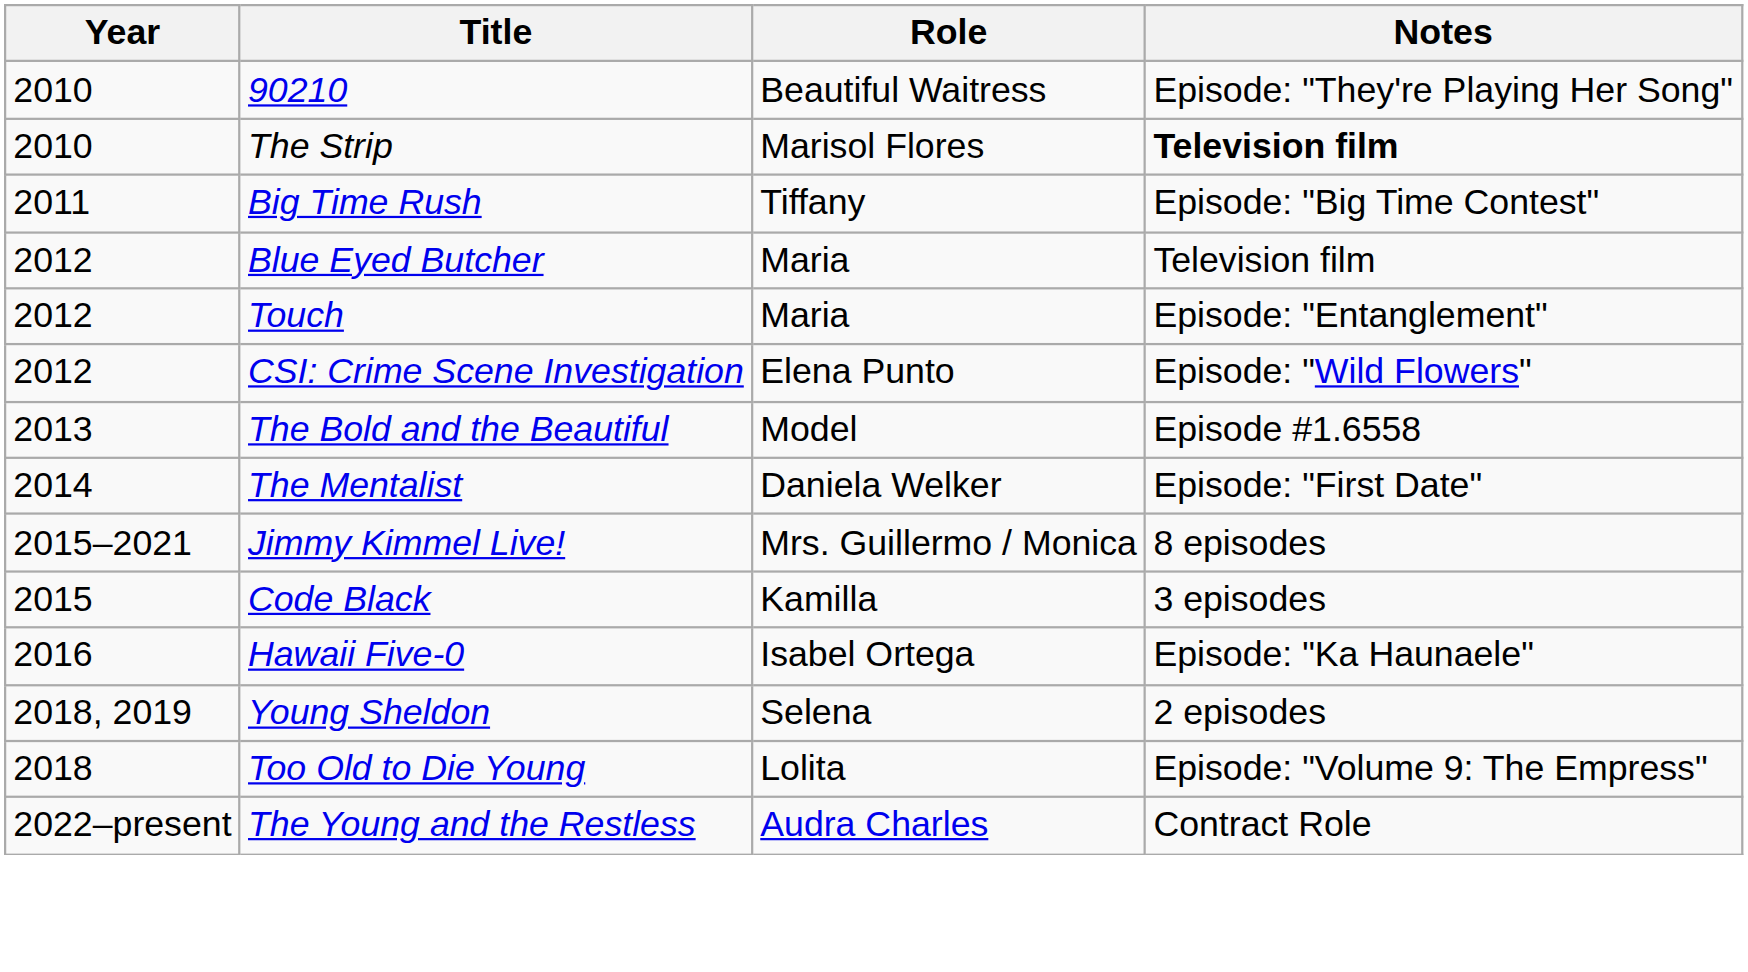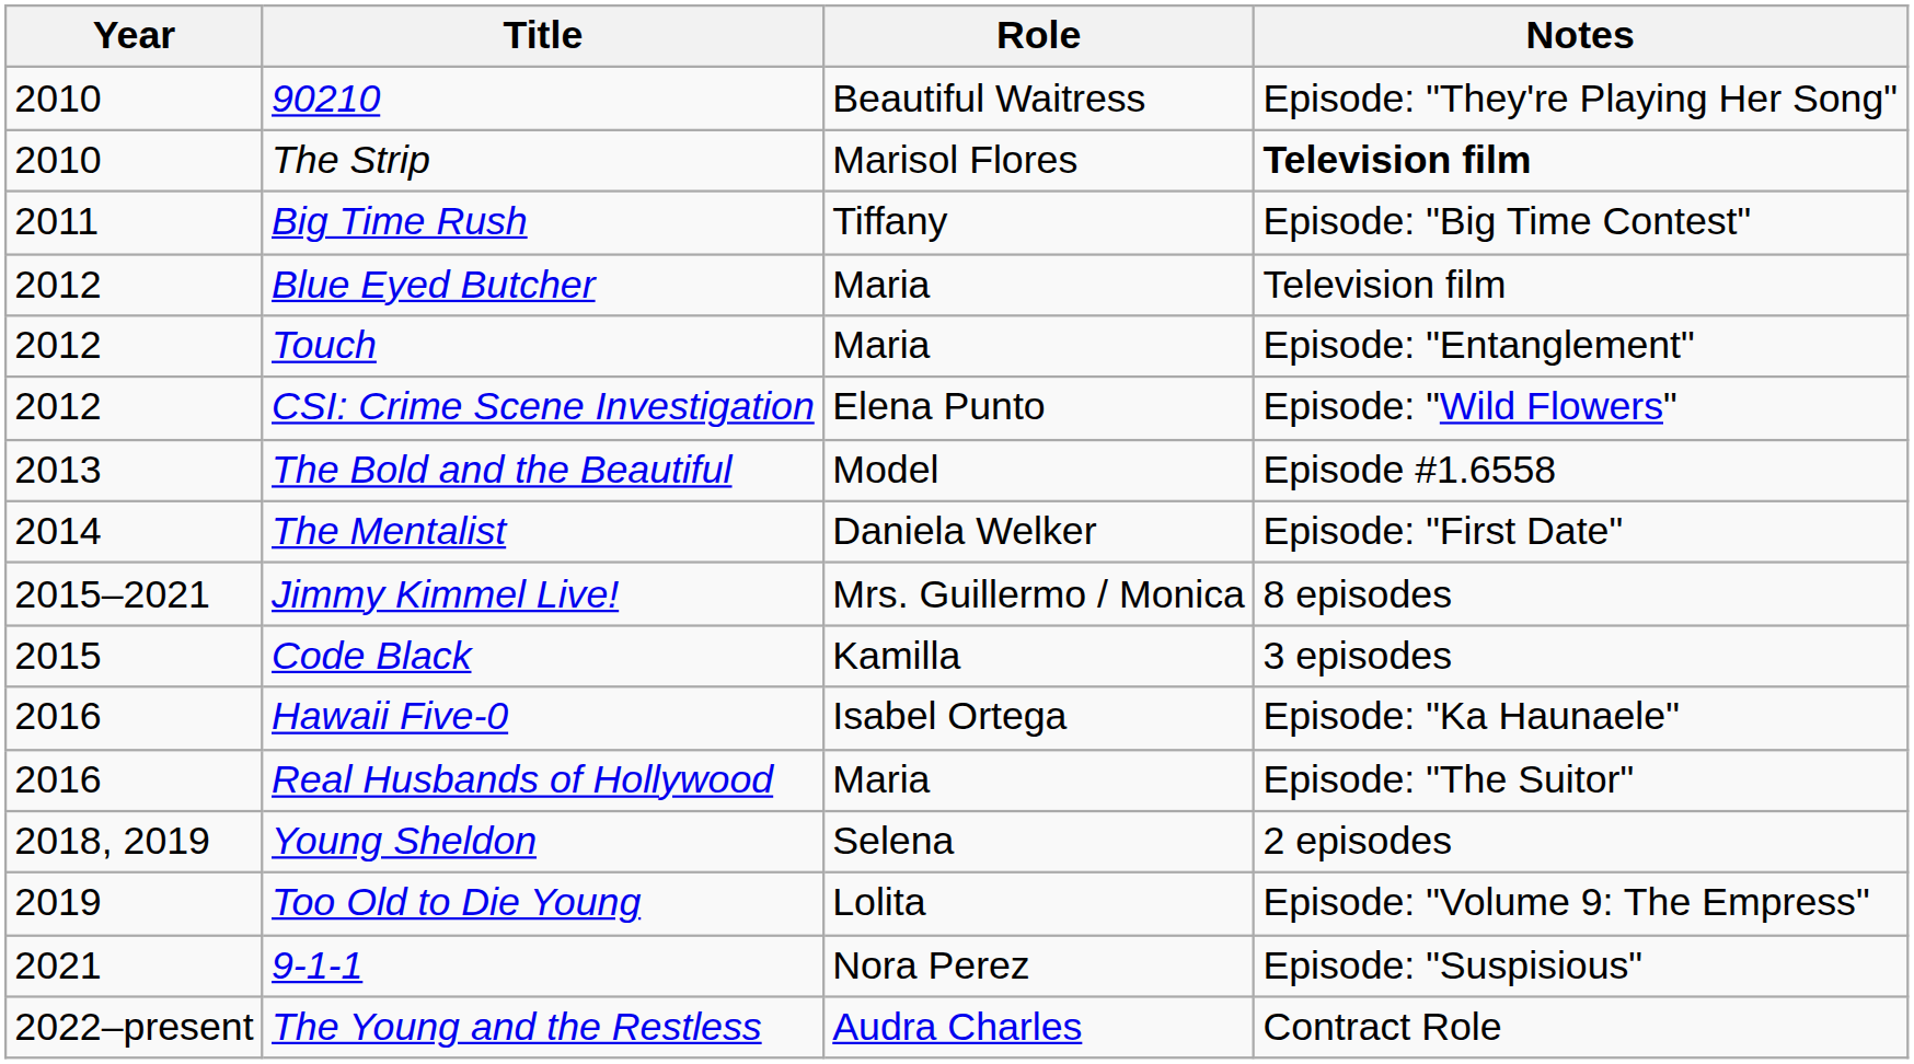+ row: 2016 | Real Husbands of Hollywood | Maria | Episode: "The Suitor"
Too Old to Die Young | Year: 2018 -> 2019
+ row: 2021 | 9-1-1 | Nora Perez | Episode: "Suspisious"
